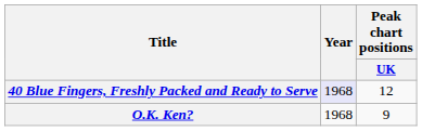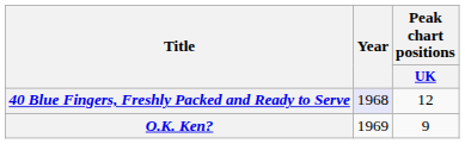O.K. Ken? | Year: 1968 -> 1969
